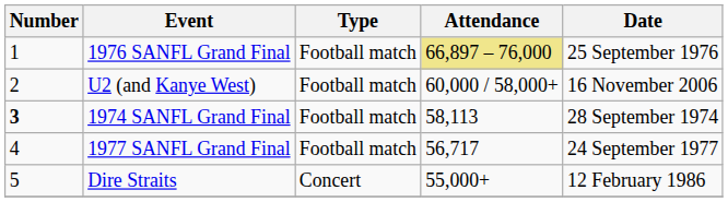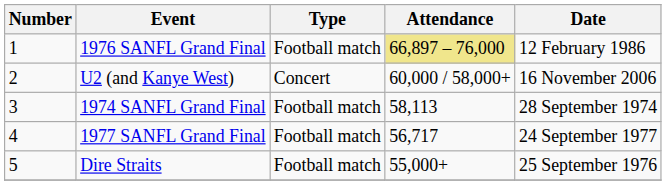1976 SANFL Grand Final | Date: 25 September 1976 -> 12 February 1986
U2 (and Kanye West) | Type: Football match -> Concert
1974 SANFL Grand Final | Number: bold -> normal
Dire Straits | Type: Concert -> Football match
Dire Straits | Date: 12 February 1986 -> 25 September 1976
